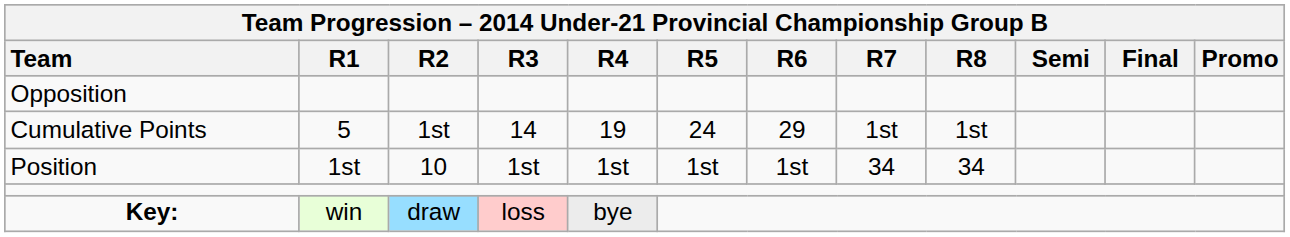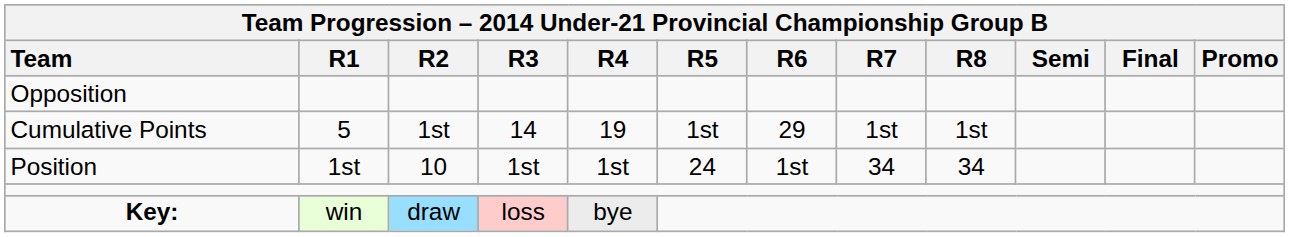Cumulative Points | column 6: 24 -> 1st
Position | column 6: 1st -> 24
